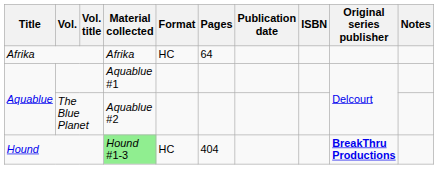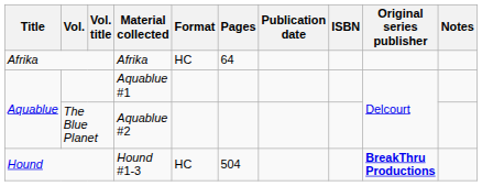Hound | Material collected: lightgreen background -> no background
Hound | Pages: 404 -> 504
